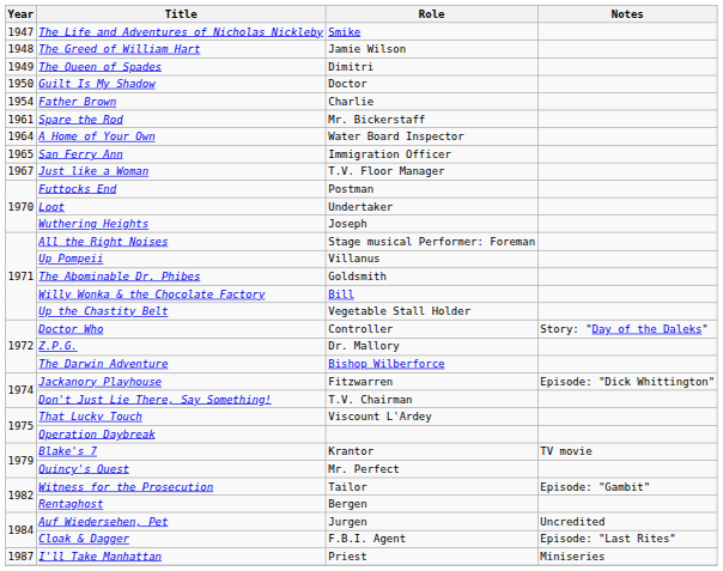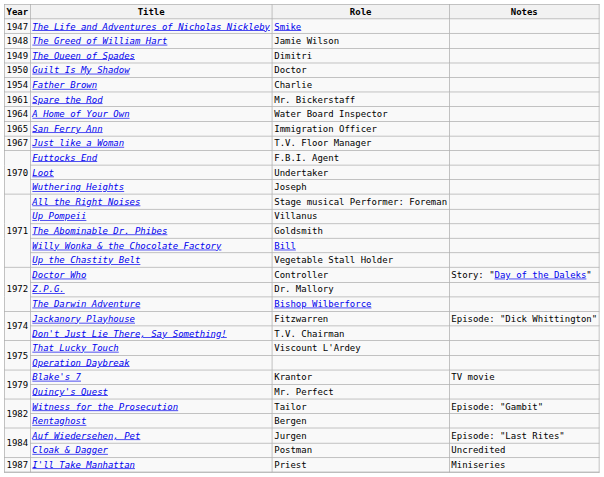Futtocks End | Role: Postman -> F.B.I. Agent
Auf Wiedersehen, Pet | Notes: Uncredited -> Episode: "Last Rites"
Cloak & Dagger | Role: F.B.I. Agent -> Postman
Cloak & Dagger | Notes: Episode: "Last Rites" -> Uncredited
